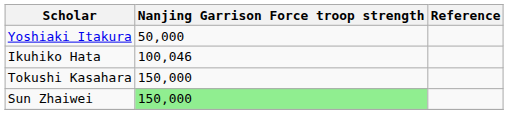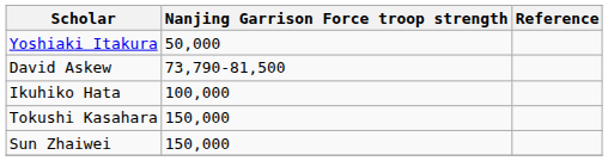+ row: David Askew | 73,790-81,500
Ikuhiko Hata | Nanjing Garrison Force troop strength: 100,046 -> 100,000
Sun Zhaiwei | Nanjing Garrison Force troop strength: lightgreen background -> no background
